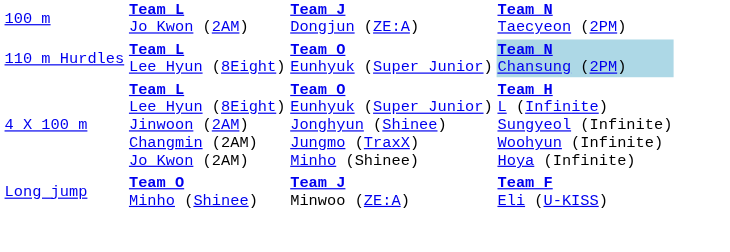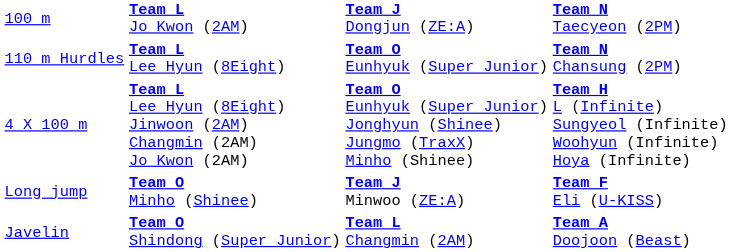110 m Hurdles | column 4: lightblue background -> no background
+ row: Javelin | Team O Shindong (Super Junior) | Team L Changmin (2AM) | Team A Doojoon (Beast)
